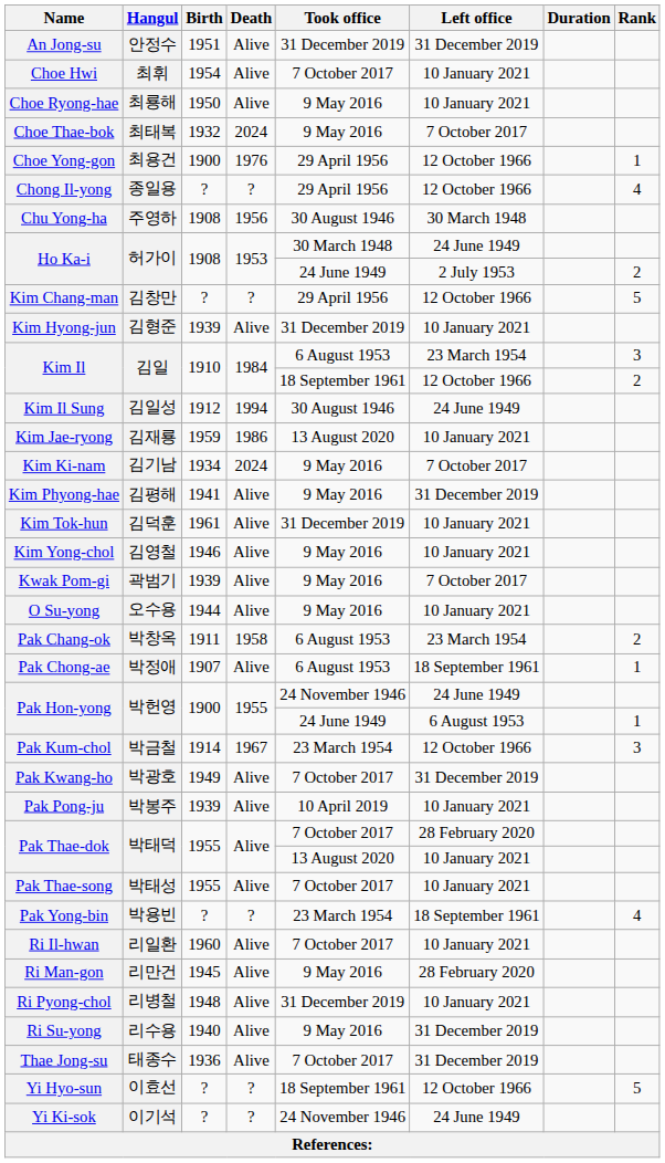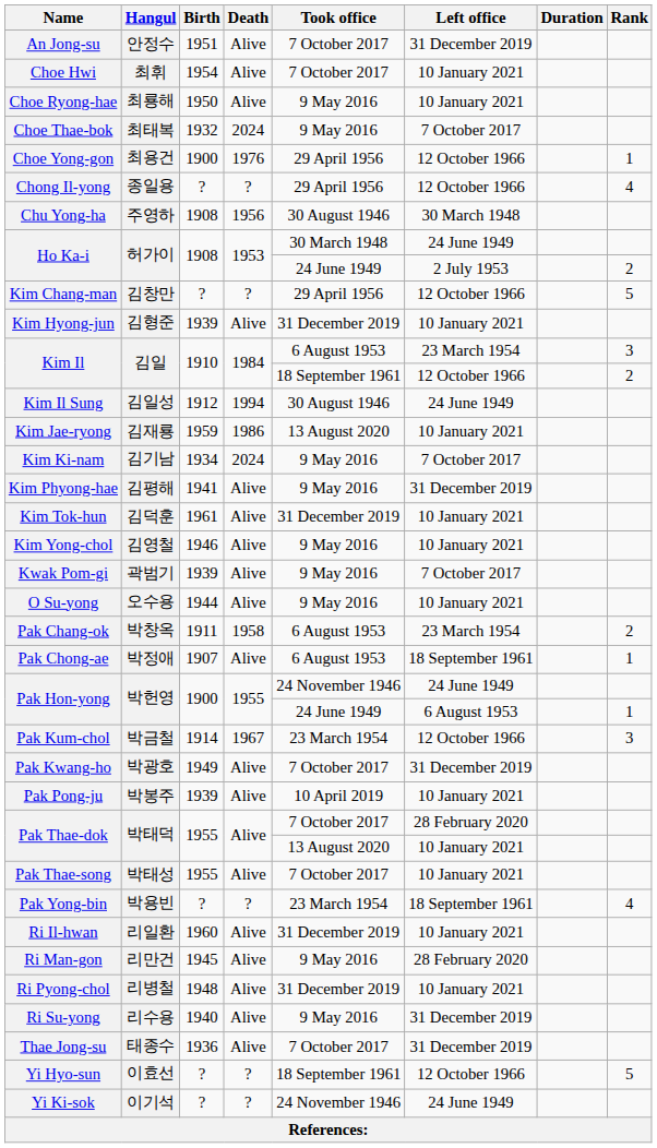An Jong-su | Took office: 31 December 2019 -> 7 October 2017
Ri Il-hwan | Took office: 7 October 2017 -> 31 December 2019
